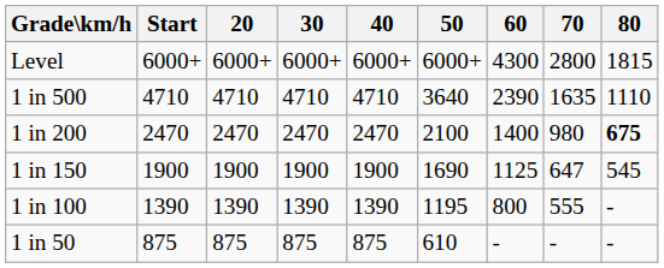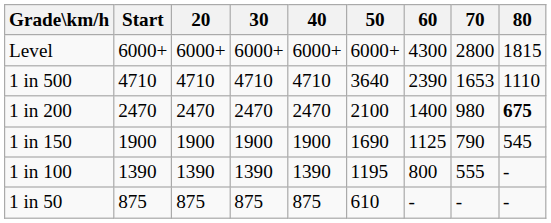1 in 500 | 70: 1635 -> 1653
1 in 150 | 70: 647 -> 790
